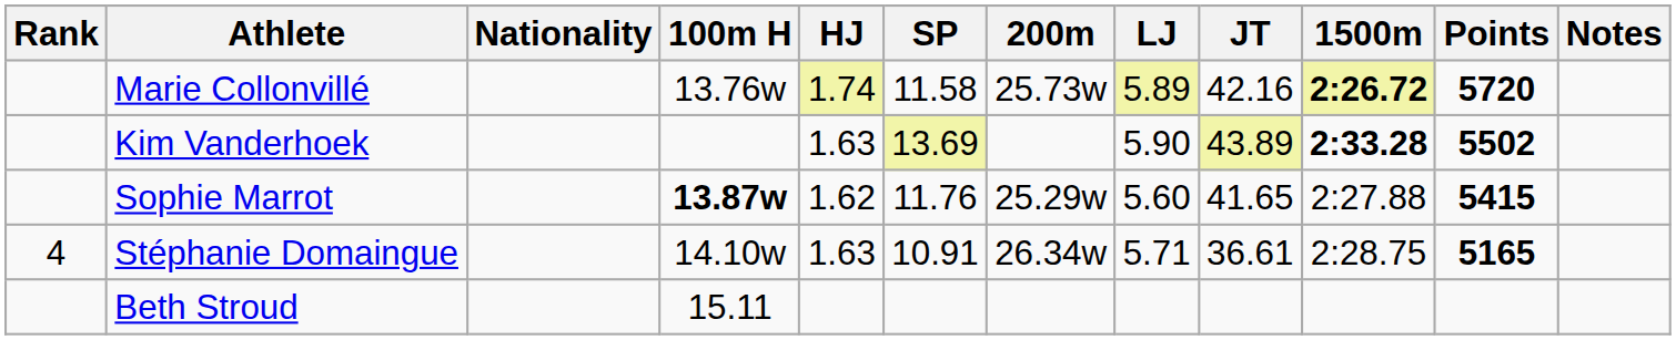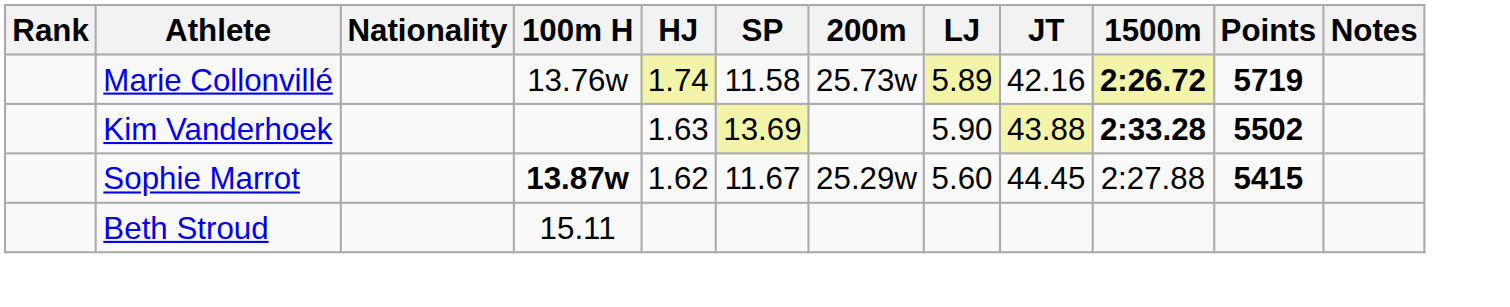Marie Collonvillé | Points: 5720 -> 5719
Kim Vanderhoek | JT: 43.89 -> 43.88
Sophie Marrot | SP: 11.76 -> 11.67
Sophie Marrot | JT: 41.65 -> 44.45
- row: 4 | Stéphanie Domaingue | 14.10w | 1.63 | 10.91 | 26.34w | 5.71 | 36.61 | 2:28.75 | 5165
